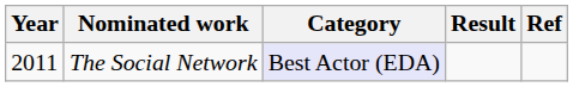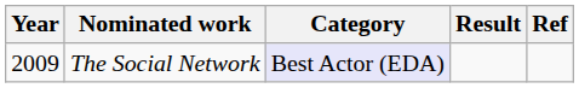The Social Network | Year: 2011 -> 2009
